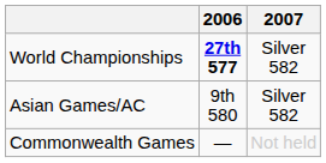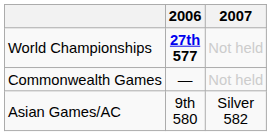World Championships | 2007: Silver 582 -> Not held
rows swapped: Asian Games/AC <-> Commonwealth Games
